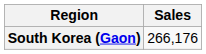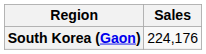South Korea (Gaon) | Sales: 266,176 -> 224,176
